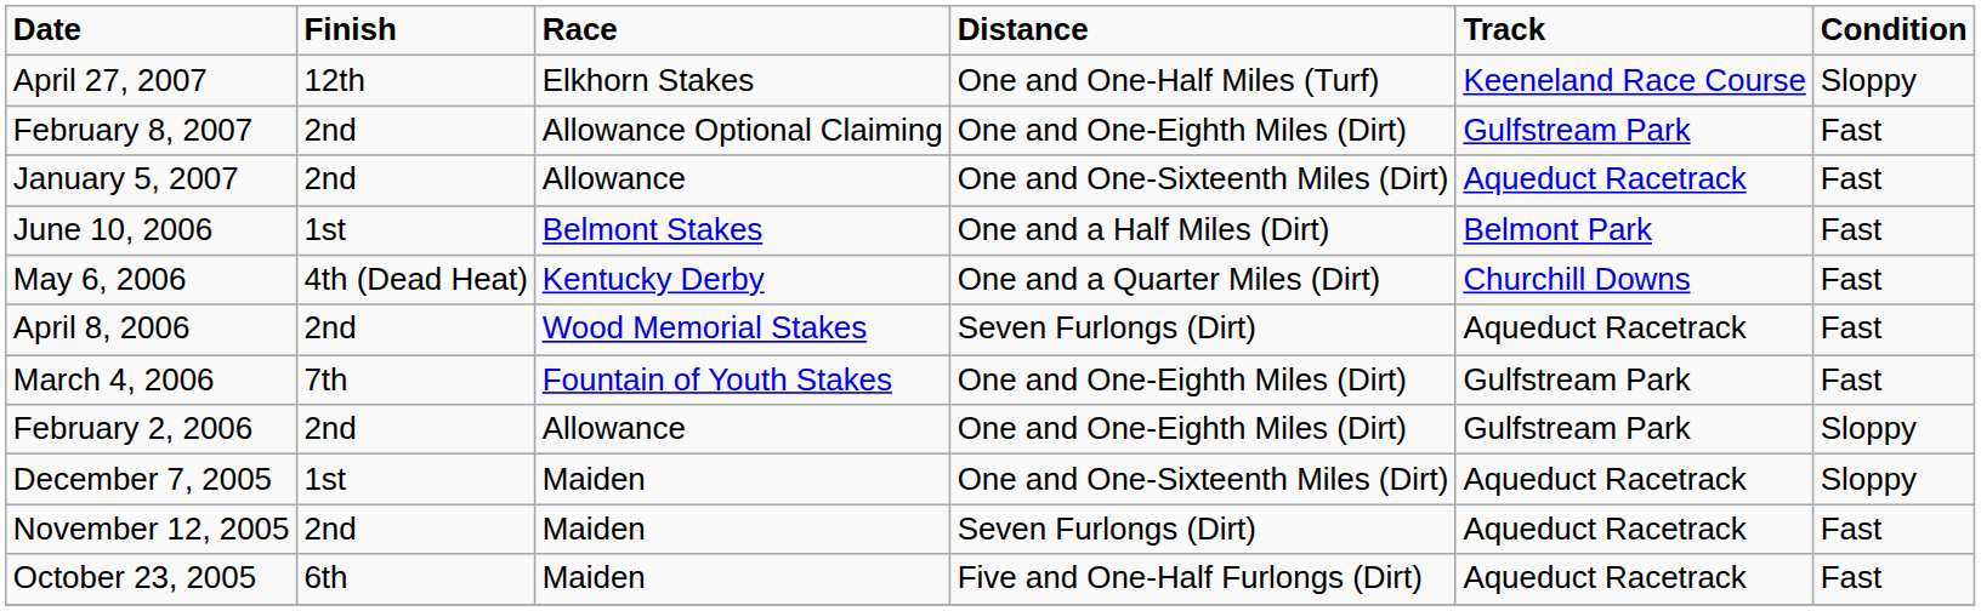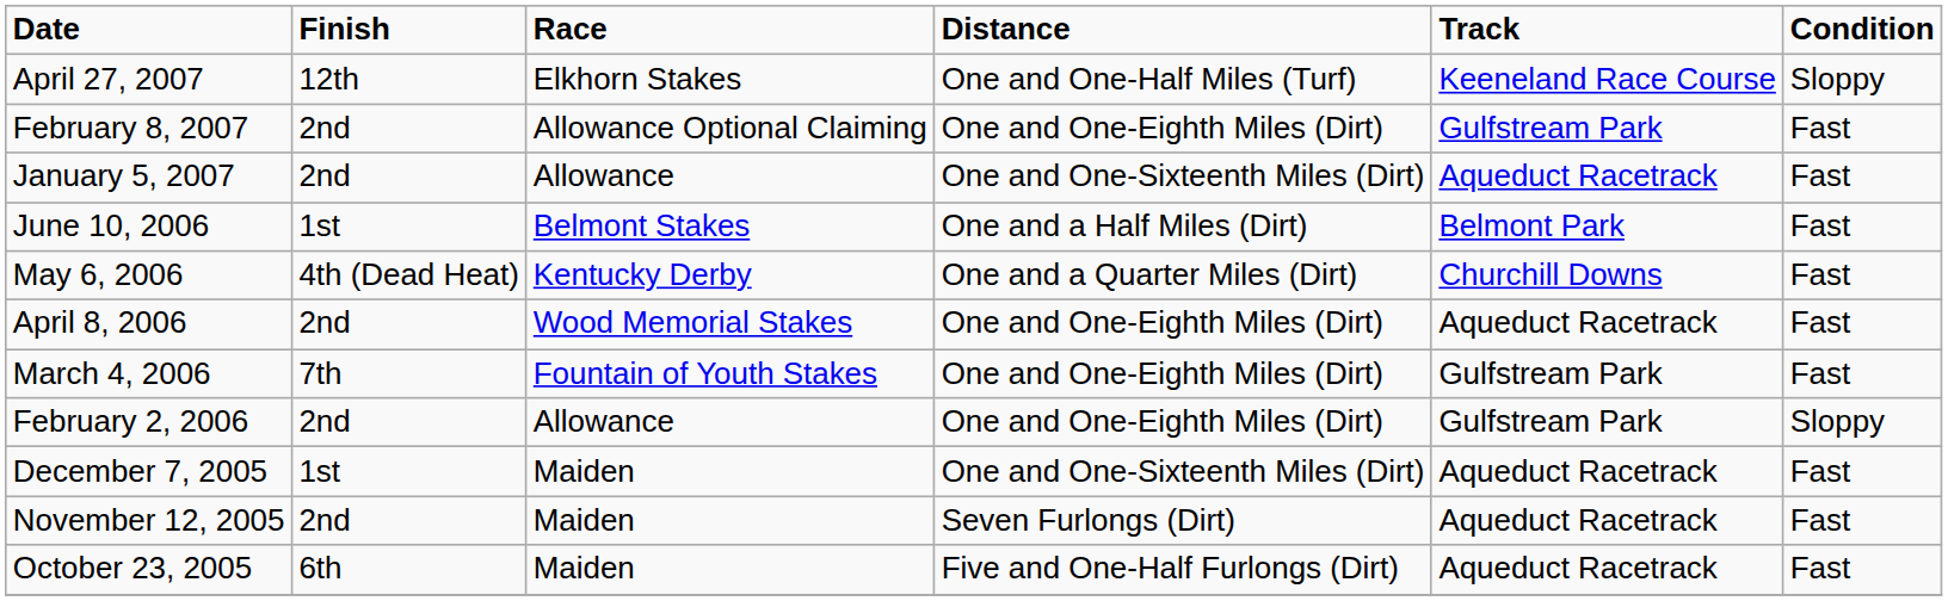April 8, 2006 | Distance: Seven Furlongs (Dirt) -> One and One-Eighth Miles (Dirt)
December 7, 2005 | Condition: Sloppy -> Fast
